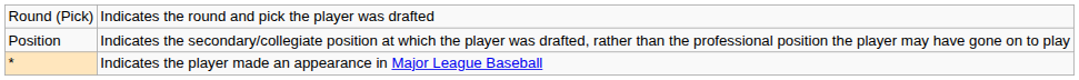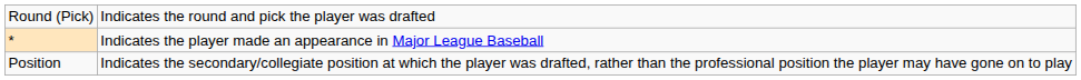rows swapped: Position <-> *
